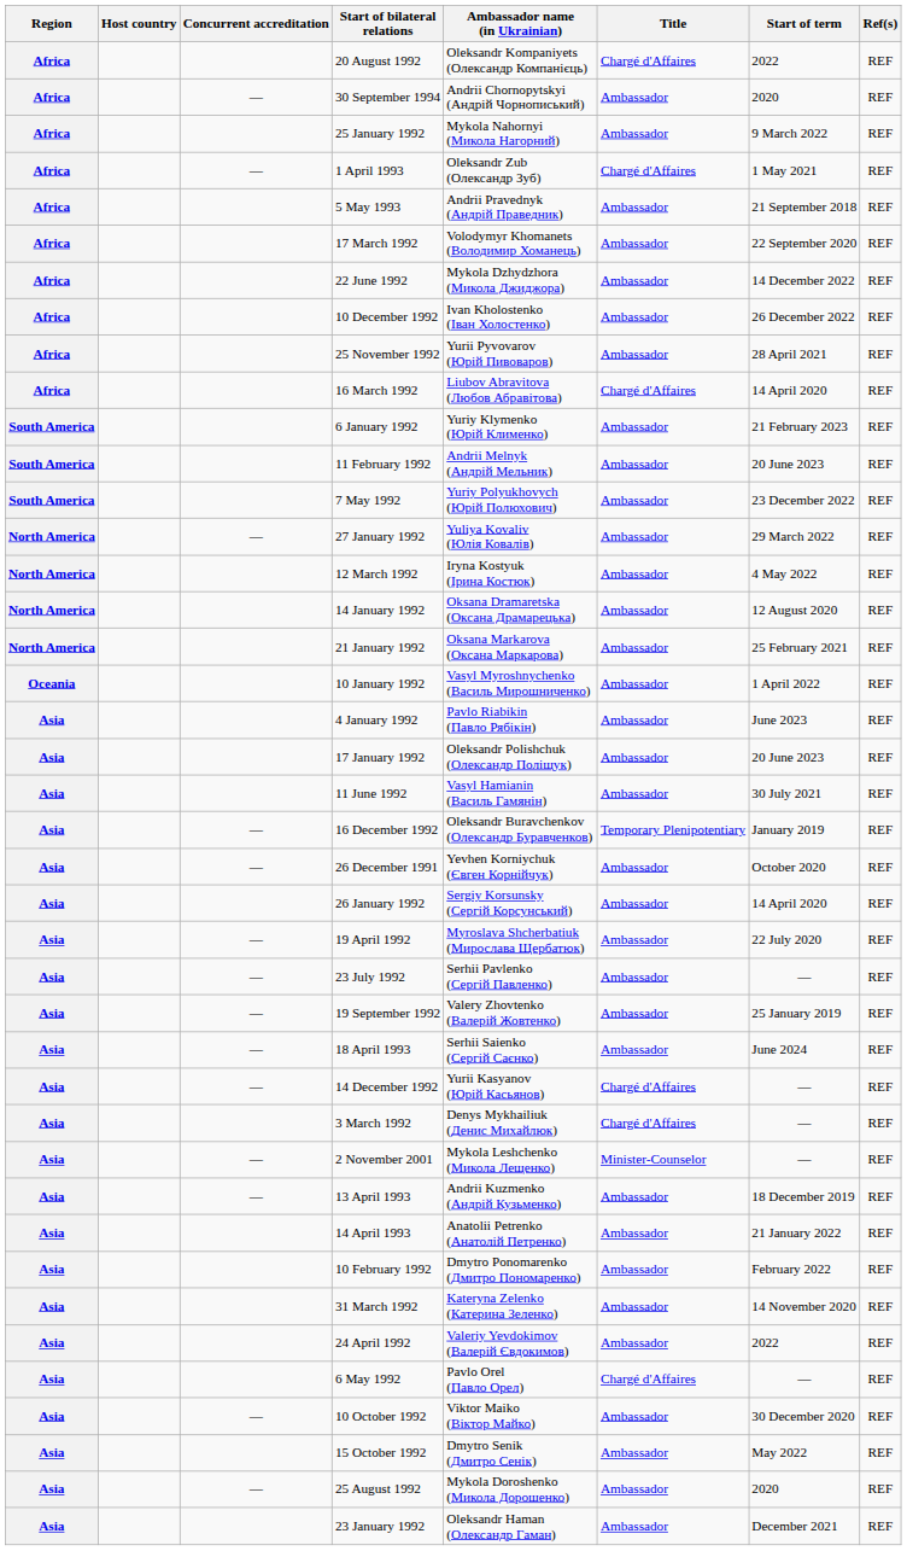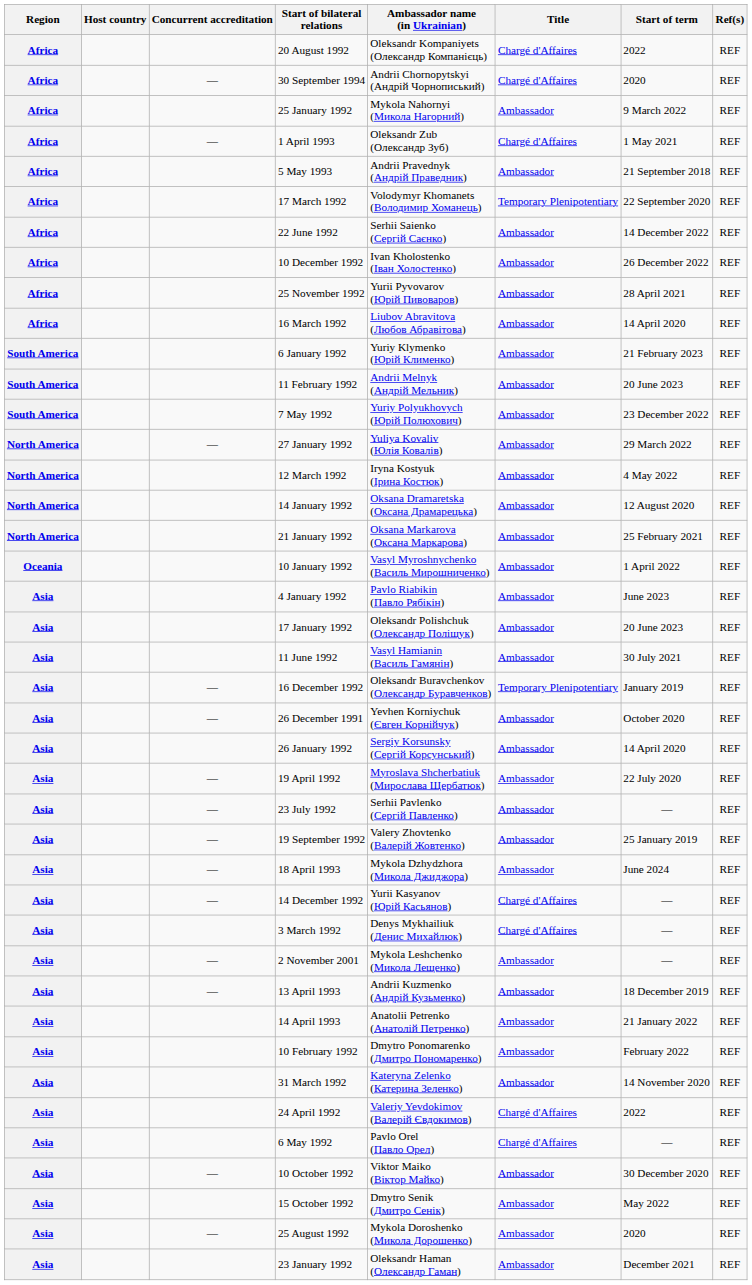30 September 1994 | Title: Ambassador -> Chargé d'Affaires
17 March 1992 | Title: Ambassador -> Temporary Plenipotentiary
22 June 1992 | Ambassador name (in Ukrainian): Mykola Dzhydzhora (Микола Джиджора) -> Serhii Saienko (Сергій Саєнко)
16 March 1992 | Title: Chargé d'Affaires -> Ambassador
18 April 1993 | Ambassador name (in Ukrainian): Serhii Saienko (Сергій Саєнко) -> Mykola Dzhydzhora (Микола Джиджора)
2 November 2001 | Title: Minister-Counselor -> Ambassador
24 April 1992 | Title: Ambassador -> Chargé d'Affaires
